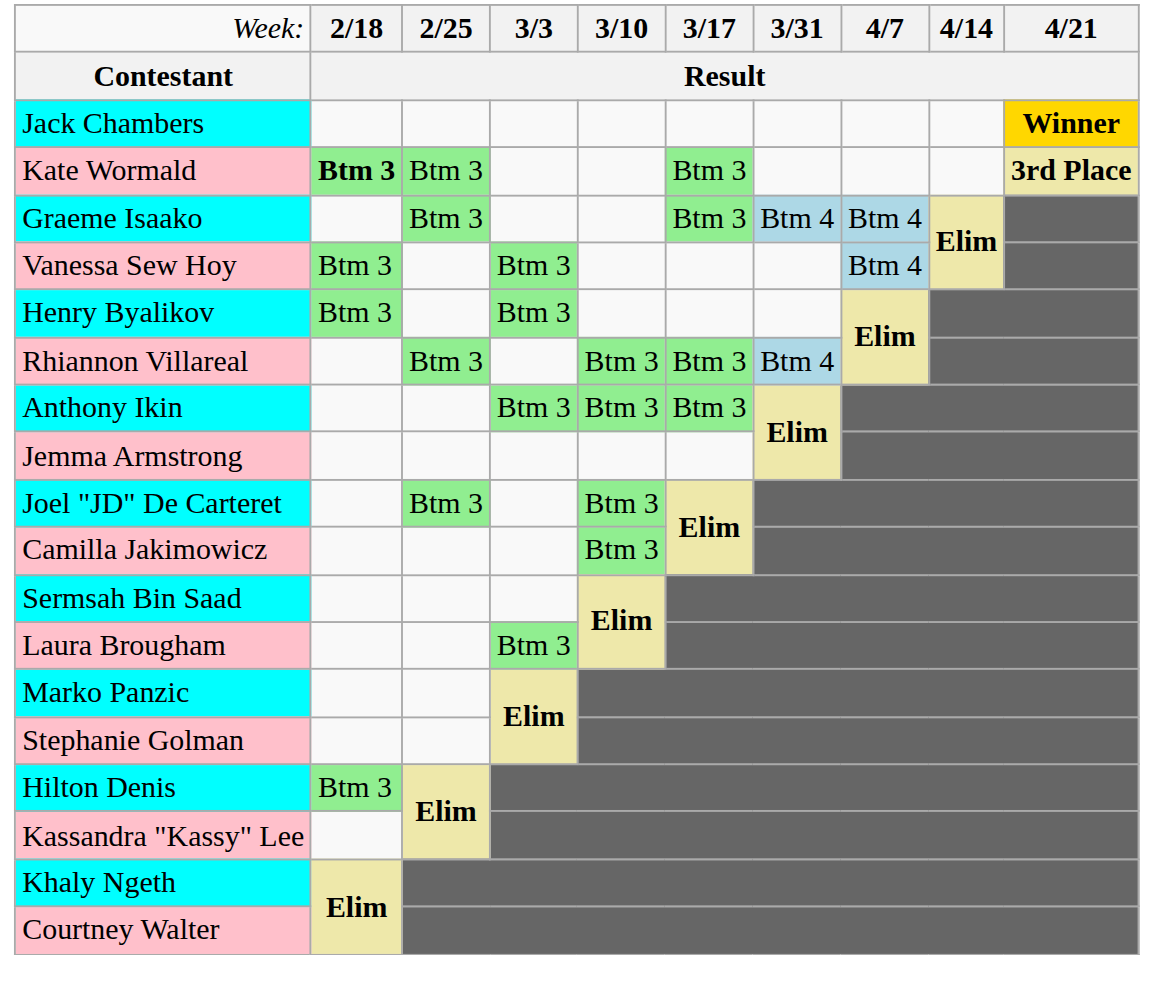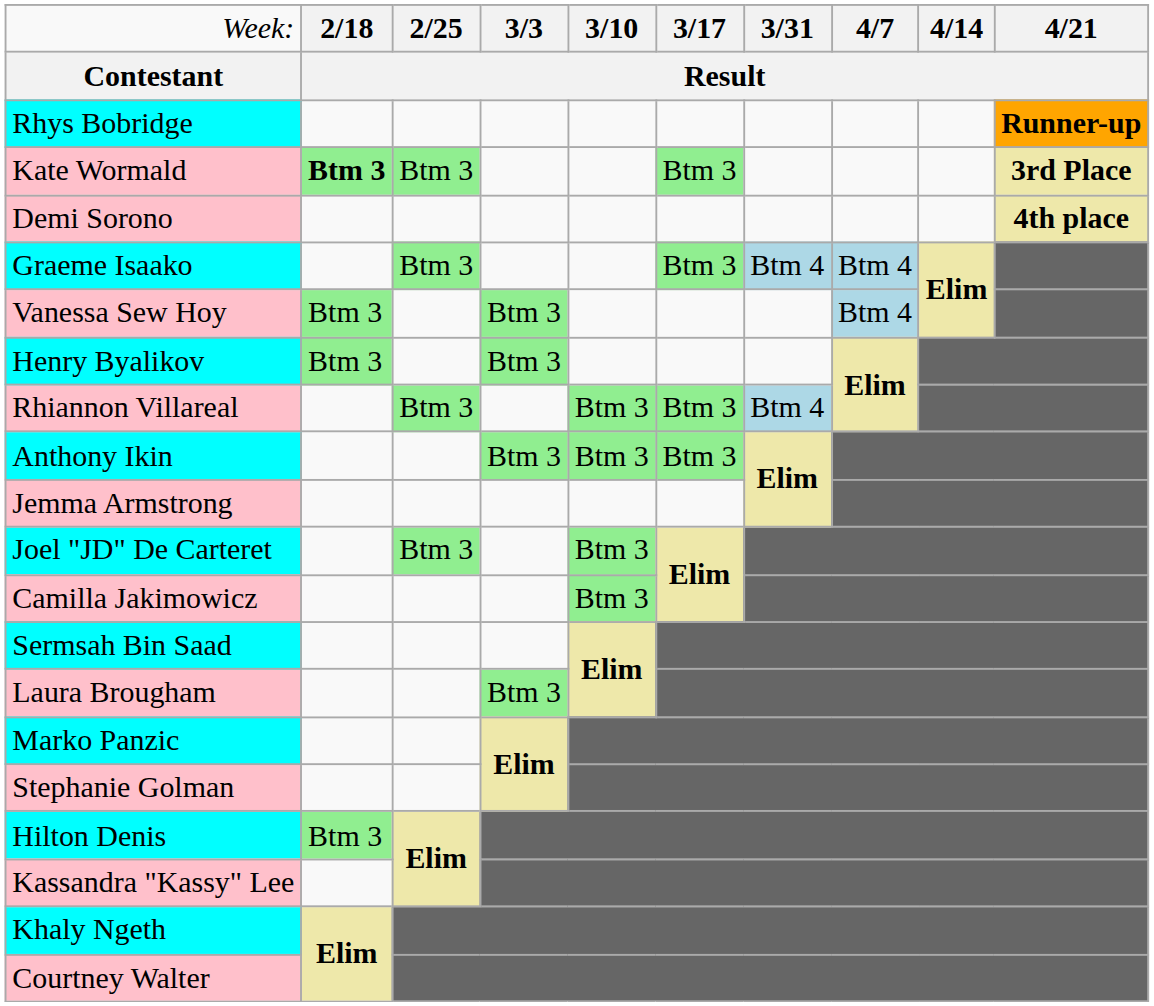- row: Jack Chambers | Winner
+ row: Rhys Bobridge | Runner-up
+ row: Demi Sorono | 4th place
